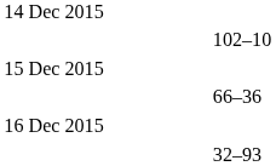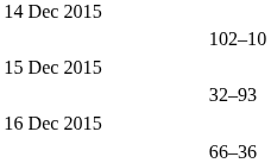rows swapped: 66–36 <-> 32–93
